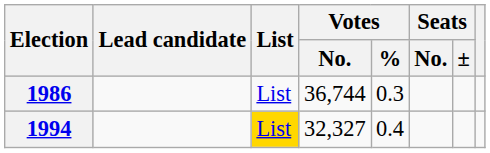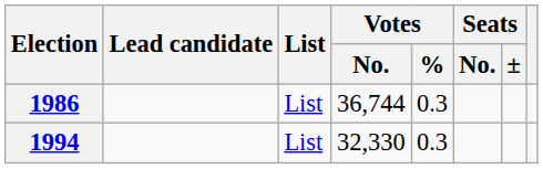1994 | List: gold background -> no background
1994 | Votes / No.: 32,327 -> 32,330
1994 | Votes / %: 0.4 -> 0.3
